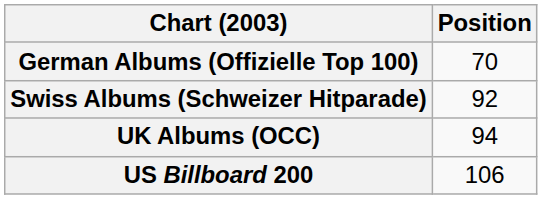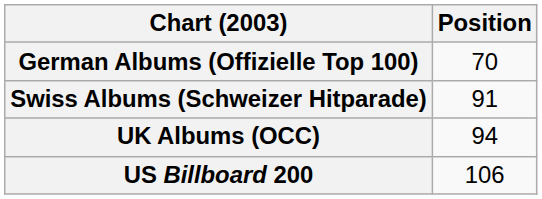Swiss Albums (Schweizer Hitparade) | Position: 92 -> 91
